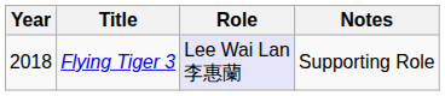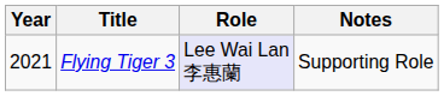Flying Tiger 3 | Year: 2018 -> 2021
